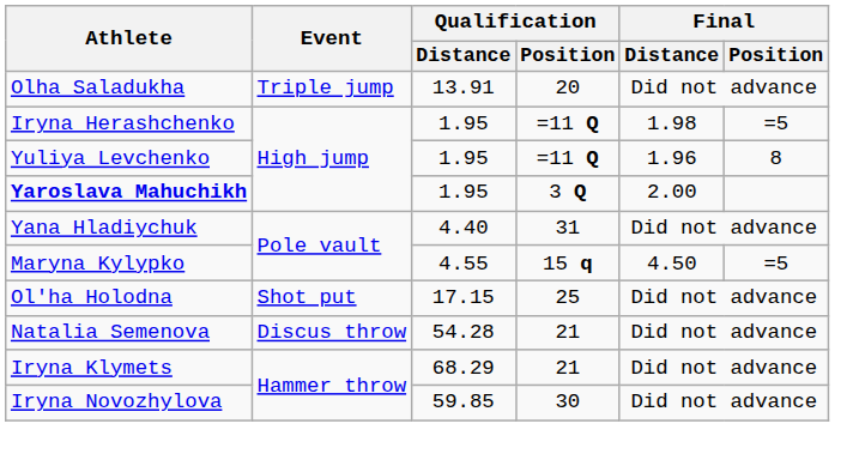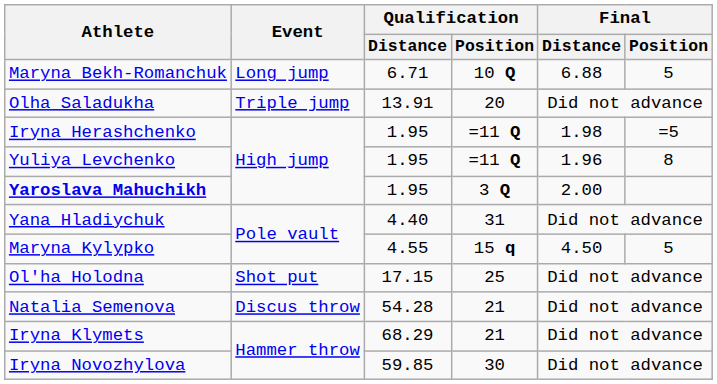+ row: Maryna Bekh-Romanchuk | Long jump | 6.71 | 10 Q | 6.88 | 5
Maryna Kylypko | Final / Position: =5 -> 5
